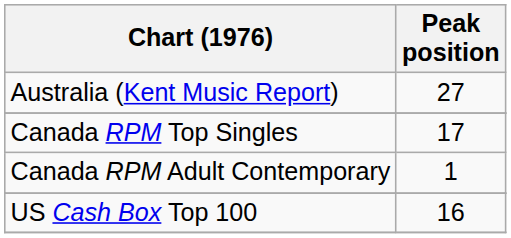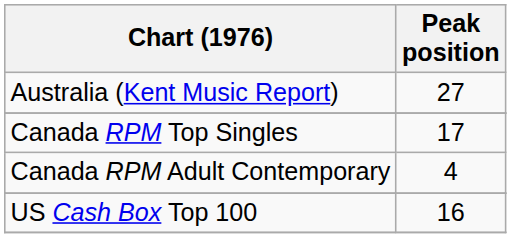Canada RPM Adult Contemporary | Peak position: 1 -> 4
